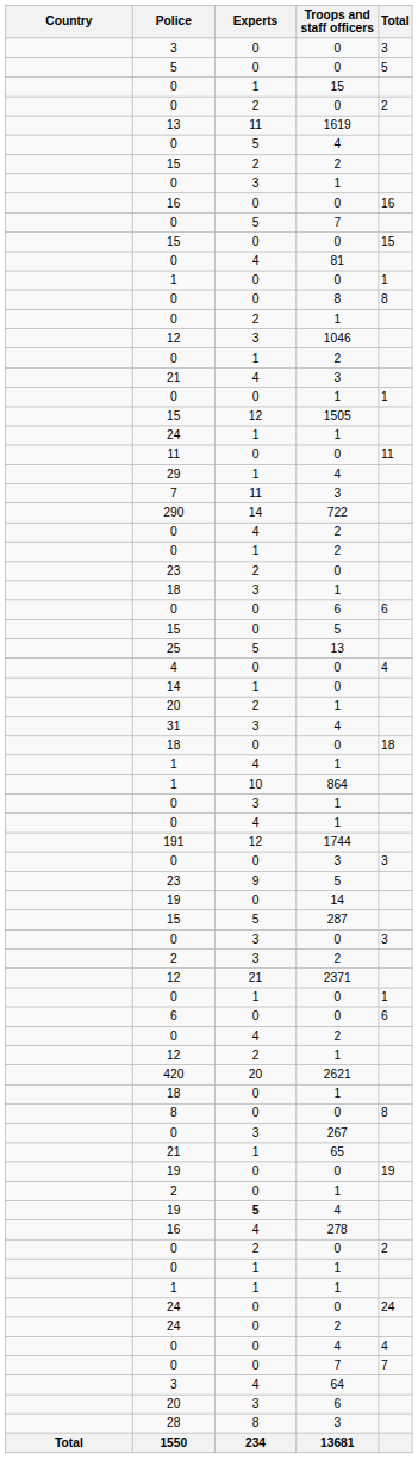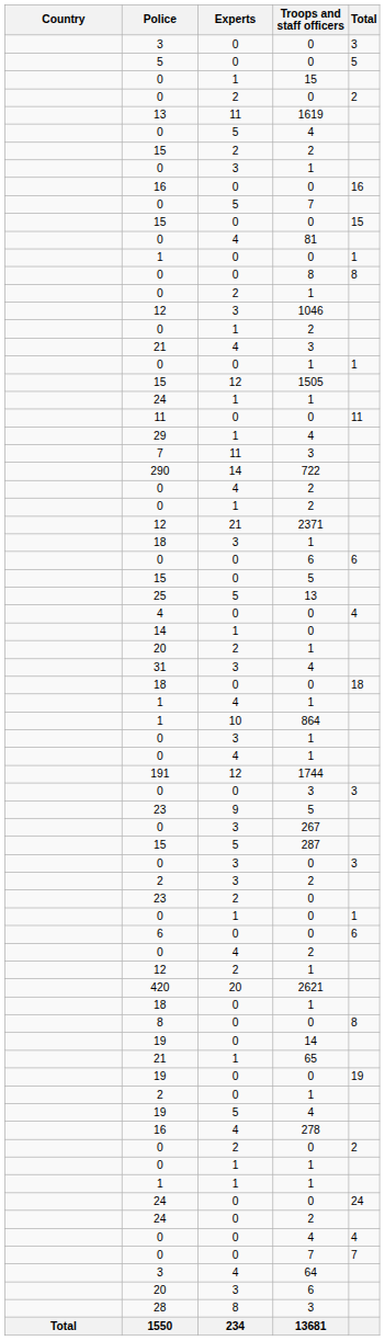rows swapped: 12 / 2371 <-> 23 / 0
rows swapped: 19 / 14 <-> 0 / 267
19 / 4 | Experts: bold -> normal
